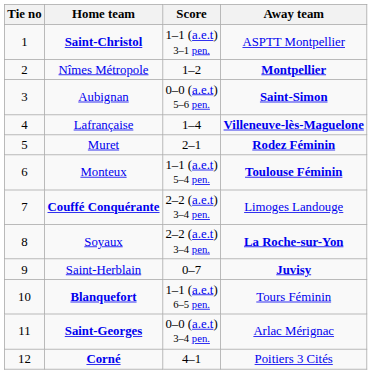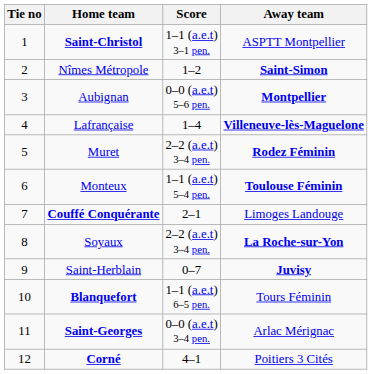Nîmes Métropole | Away team: Montpellier -> Saint-Simon
Aubignan | Away team: Saint-Simon -> Montpellier
Muret | Score: 2–1 -> 2–2 (a.e.t) 3–4 pen.
Couffé Conquérante | Score: 2–2 (a.e.t) 3–4 pen. -> 2–1
